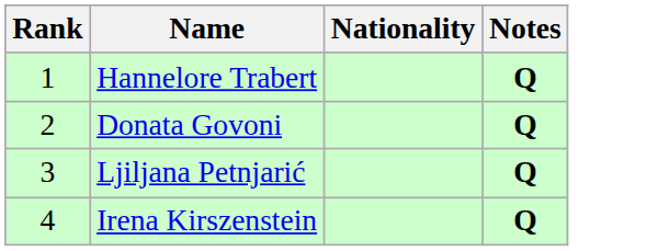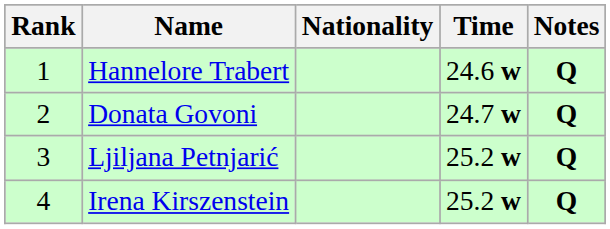+ column: Time | 24.6 w | 24.7 w | 25.2 w | 25.2 w
